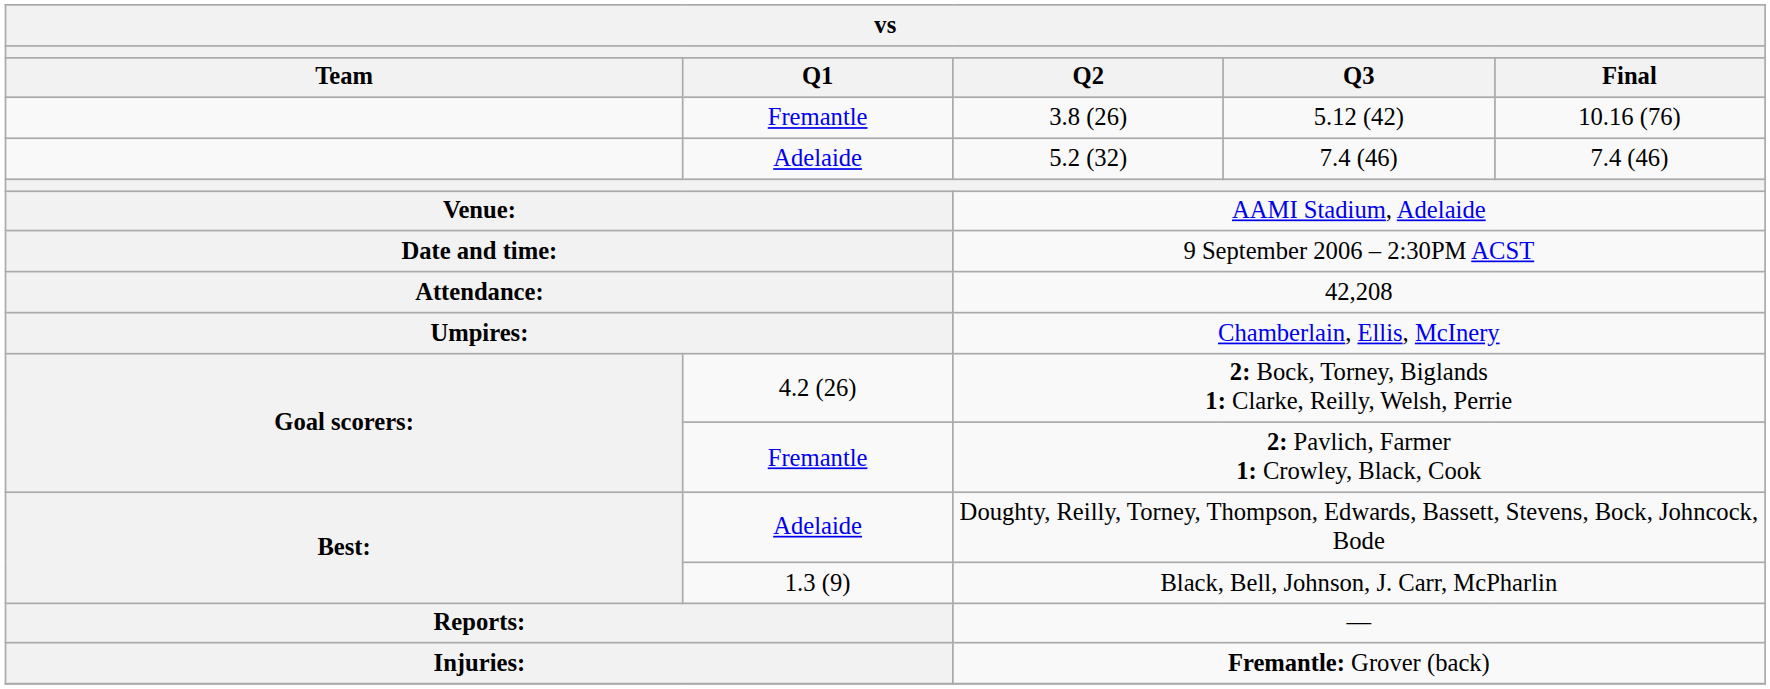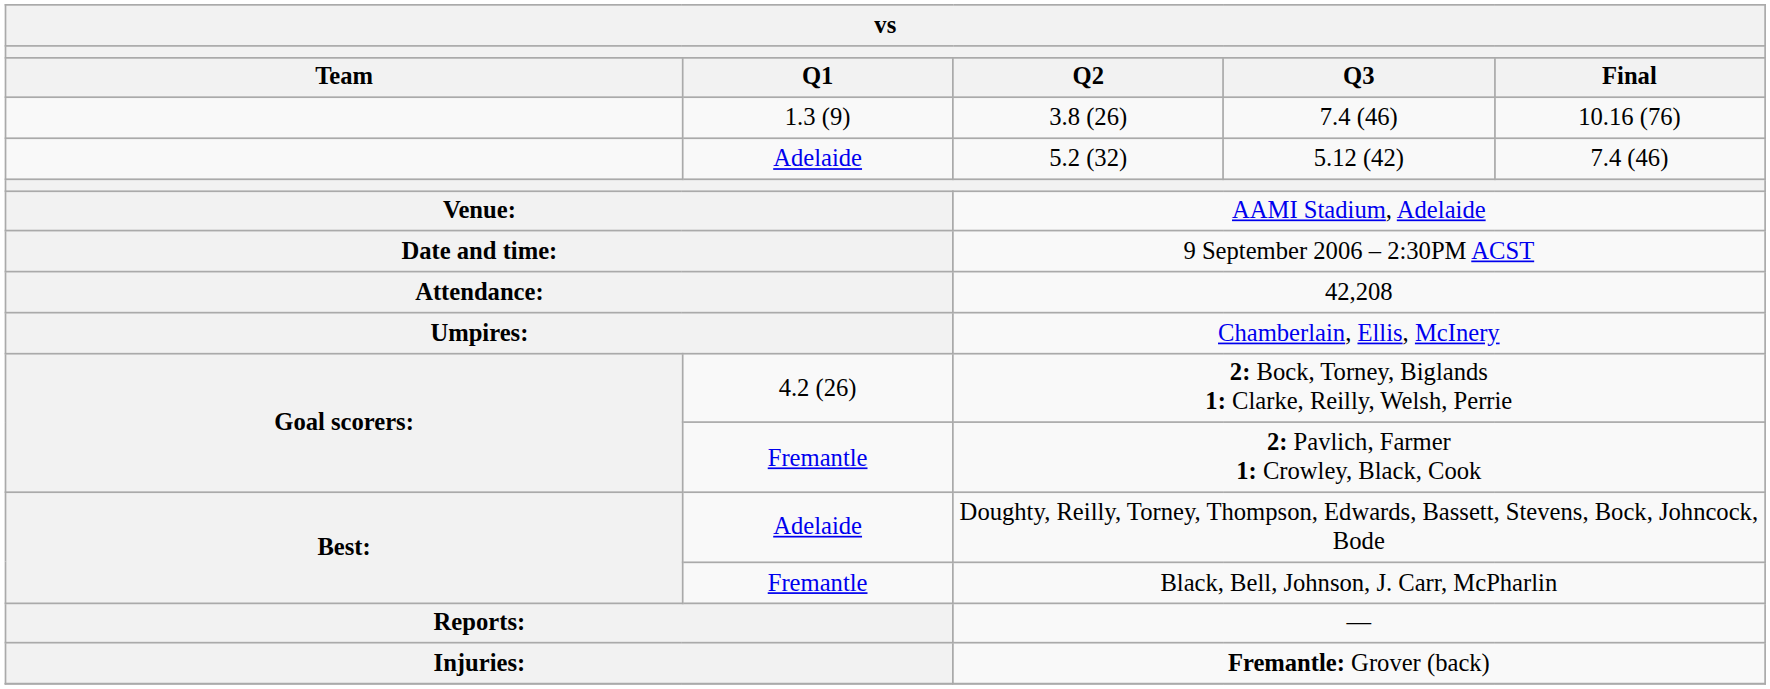3.8 (26) | Q1: Fremantle -> 1.3 (9)
3.8 (26) | Q3: 5.12 (42) -> 7.4 (46)
5.2 (32) | Q3: 7.4 (46) -> 5.12 (42)
Black, Bell, Johnson, J. Carr, McPharlin | Q1: 1.3 (9) -> Fremantle
